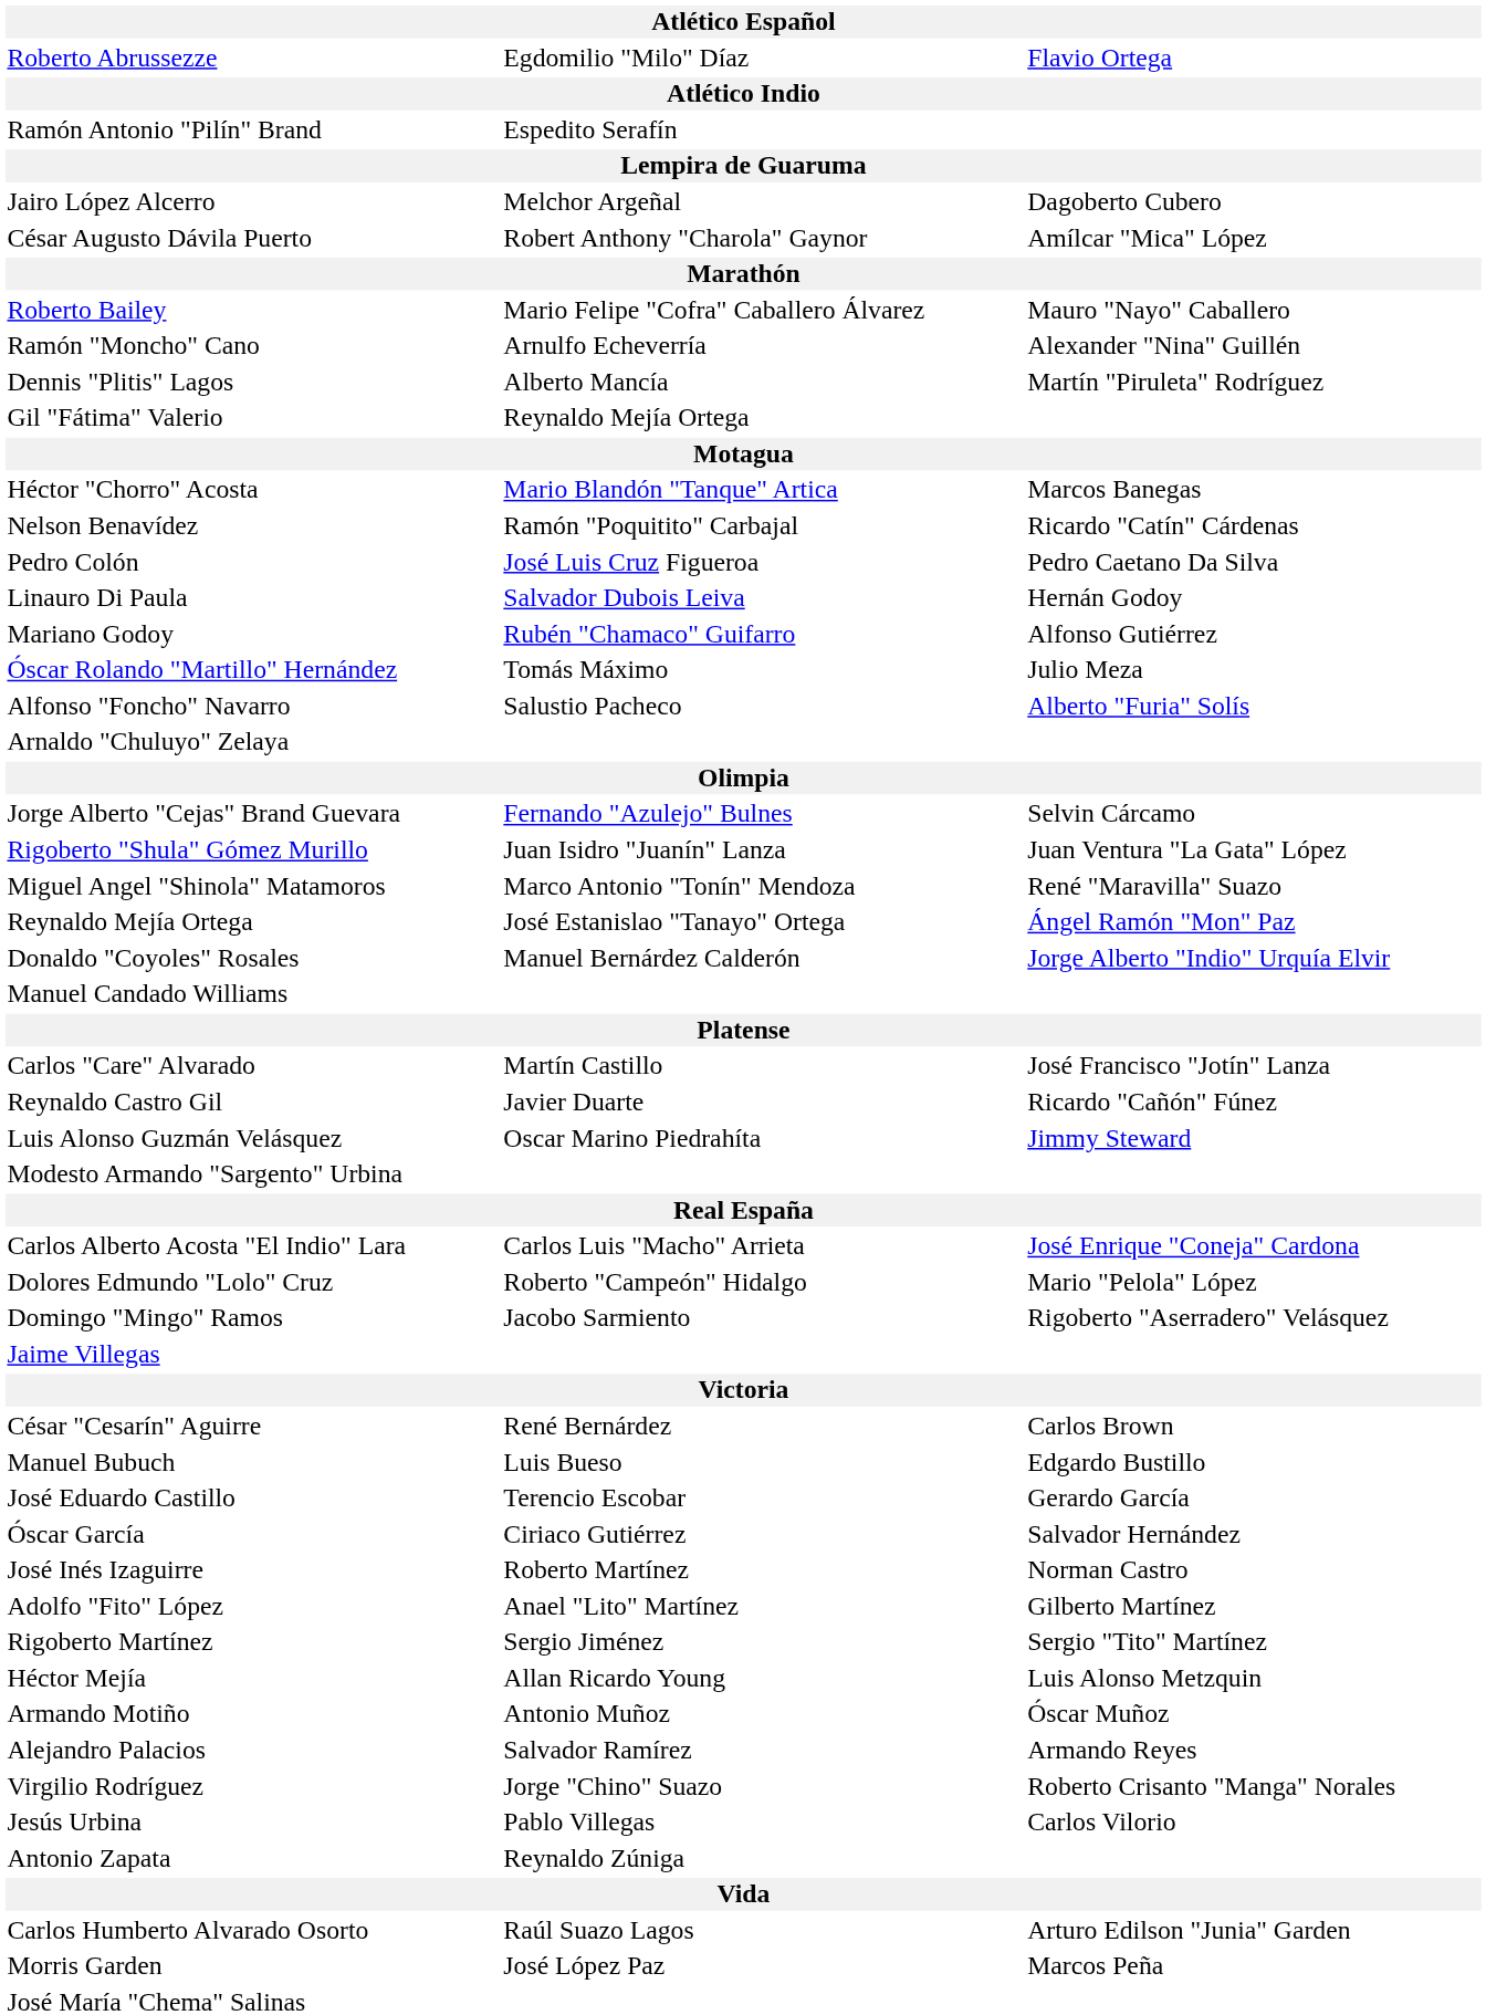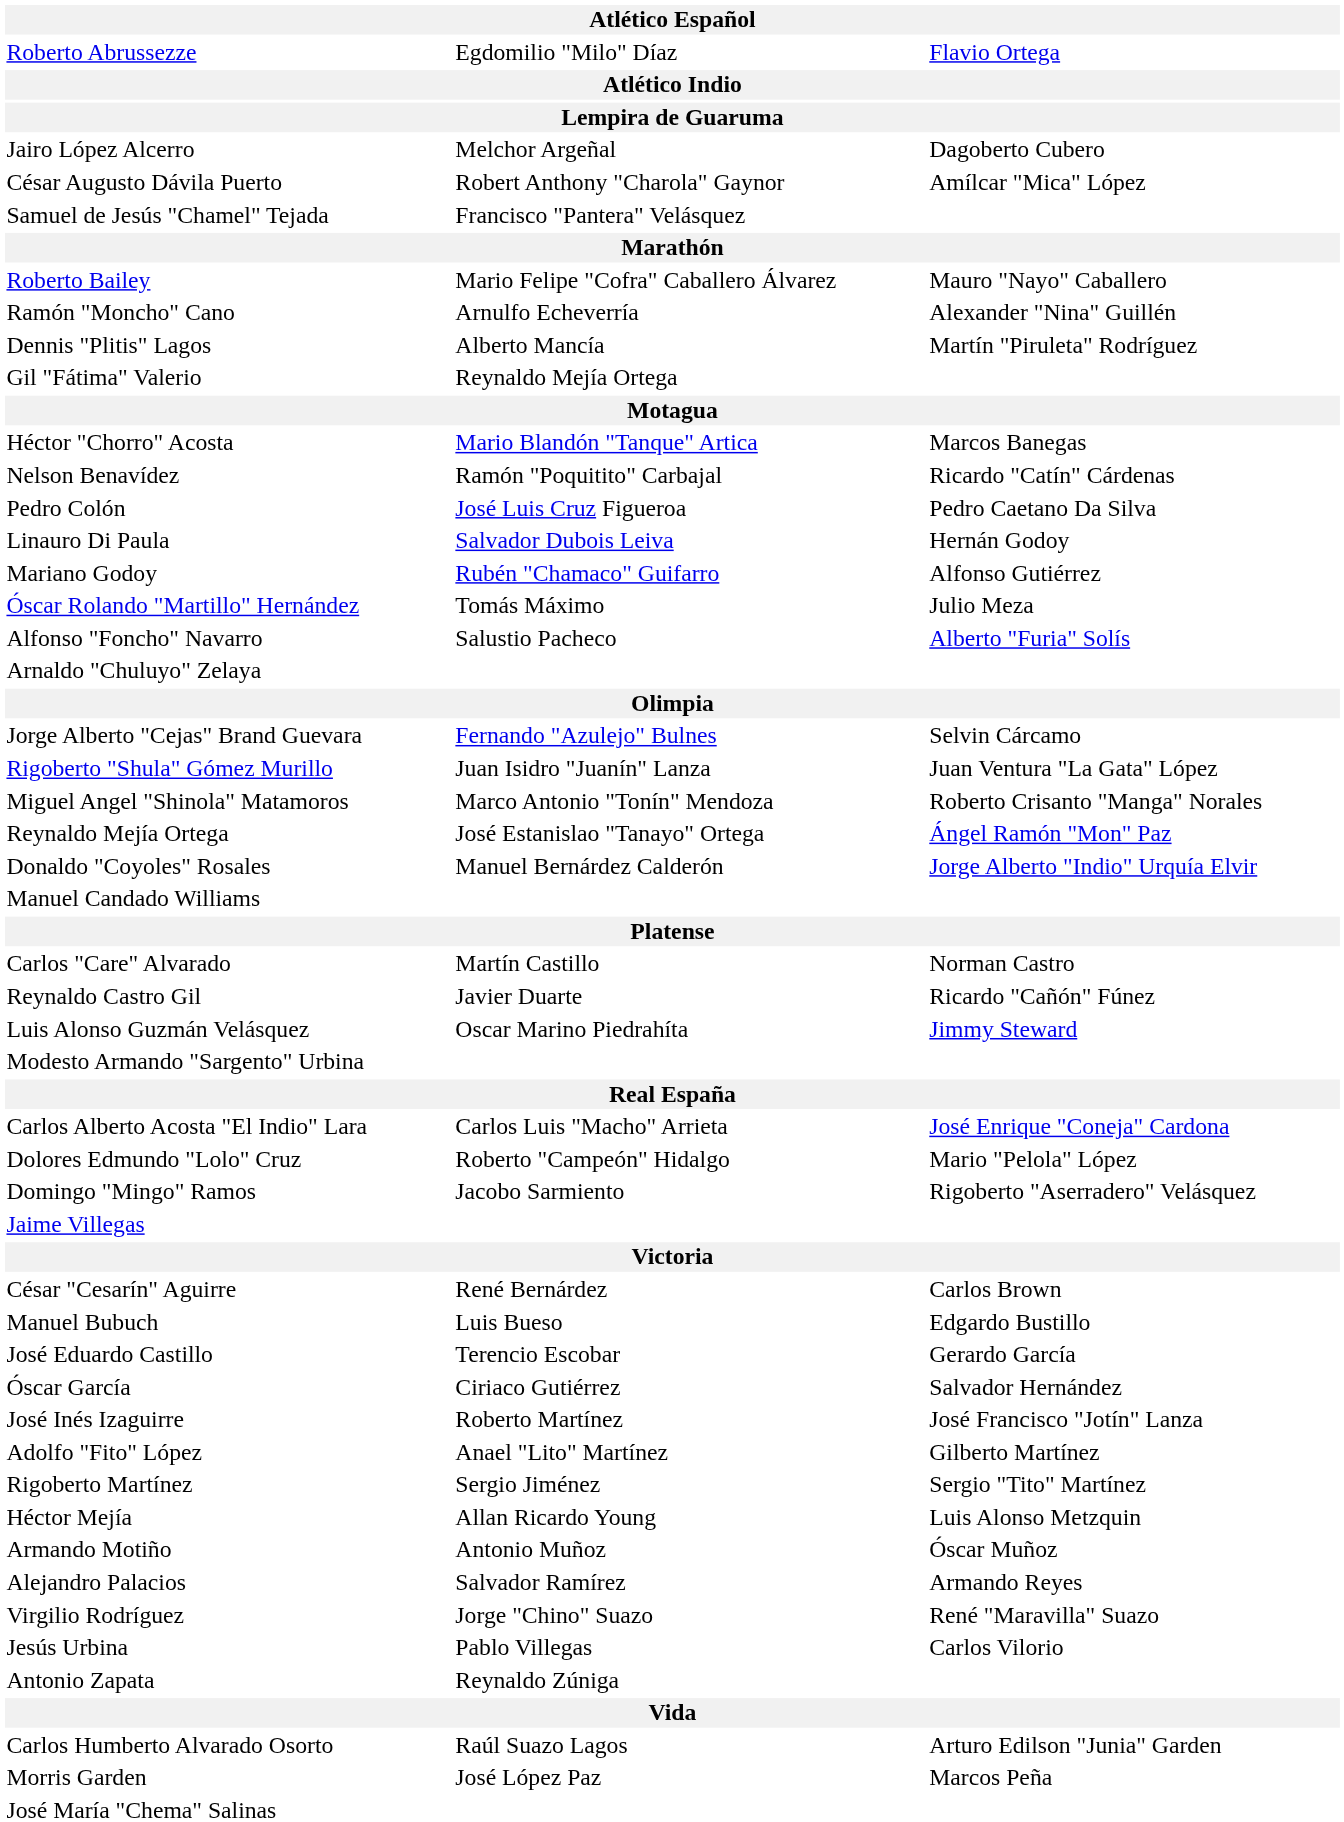- row: Ramón Antonio "Pilín" Brand | Espedito Serafín
+ row: Samuel de Jesús "Chamel" Tejada | Francisco "Pantera" Velásquez
Miguel Angel "Shinola" Matamoros | column 3: René "Maravilla" Suazo -> Roberto Crisanto "Manga" Norales
Carlos "Care" Alvarado | column 3: José Francisco "Jotín" Lanza -> Norman Castro
José Inés Izaguirre | column 3: Norman Castro -> José Francisco "Jotín" Lanza
Virgilio Rodríguez | column 3: Roberto Crisanto "Manga" Norales -> René "Maravilla" Suazo
